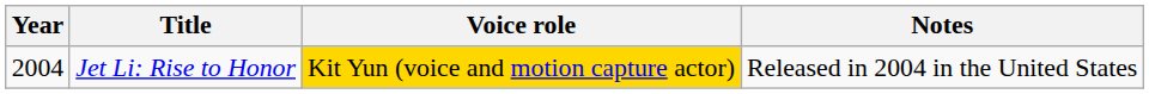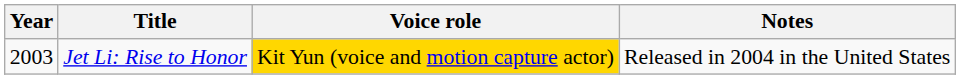Jet Li: Rise to Honor | Year: 2004 -> 2003
